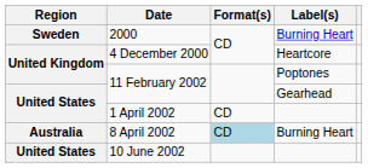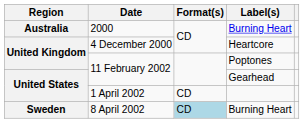2000 | Region: Sweden -> Australia
8 April 2002 | Region: Australia -> Sweden
- row: United States | 10 June 2002
